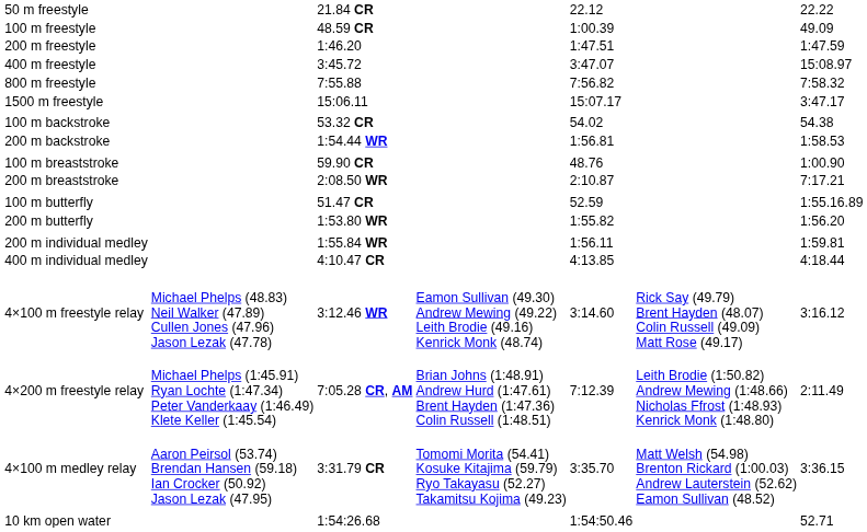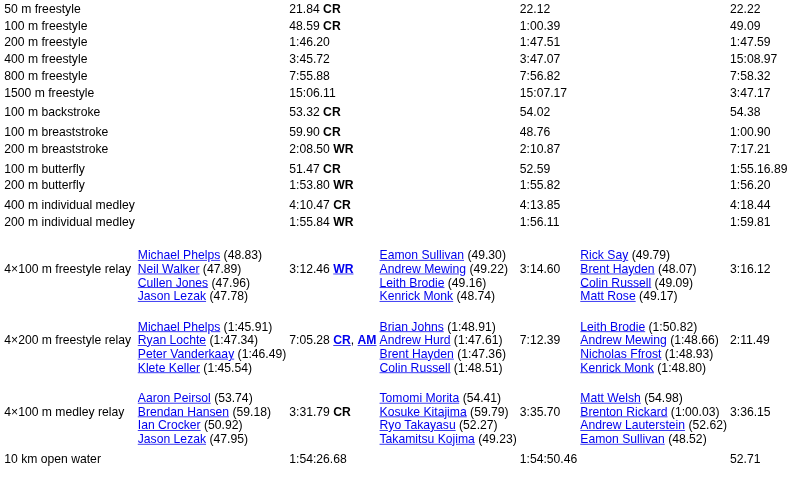- row: 200 m backstroke | 1:54.44 WR | 1:56.81 | 1:58.53
rows swapped: 200 m individual medley <-> 400 m individual medley
